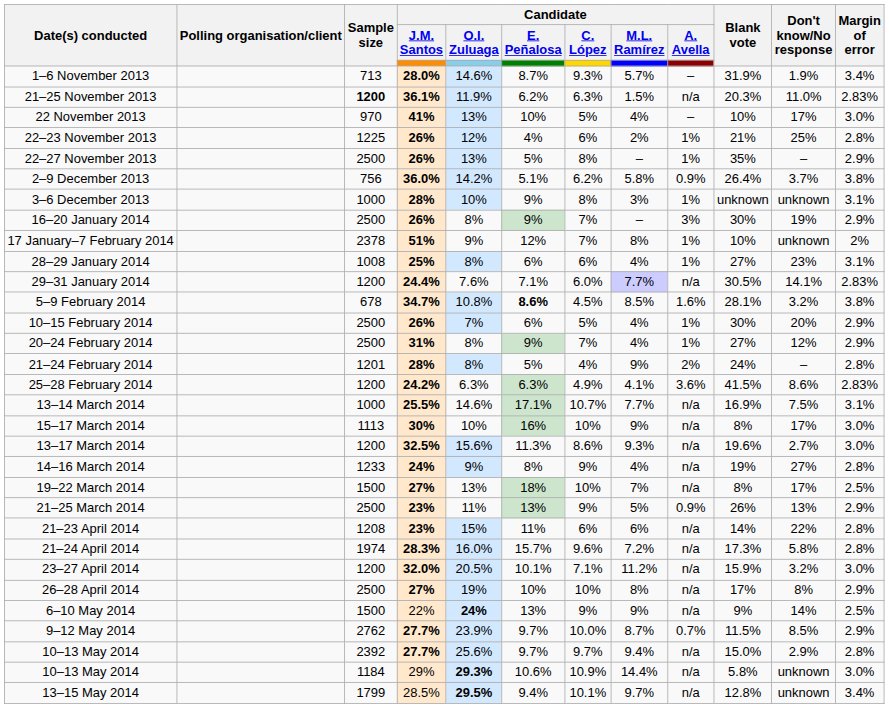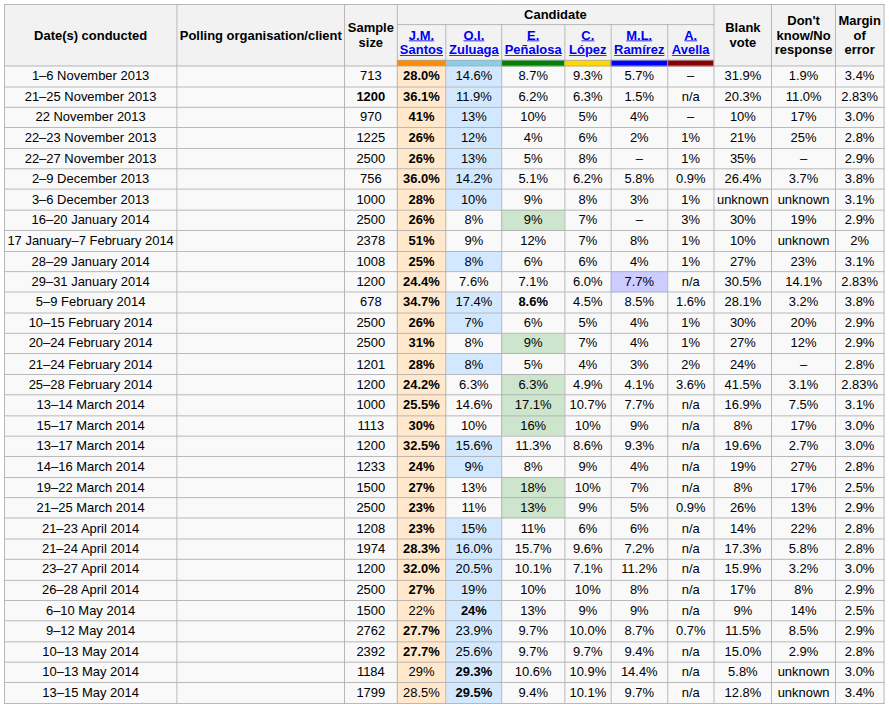5–9 February 2014 | Candidate / O.I. Zuluaga: 10.8% -> 17.4%
21–24 February 2014 | Candidate / M.L. Ramírez: 9% -> 3%
25–28 February 2014 | Don't know/No response: 8.6% -> 3.1%
